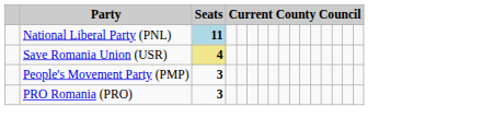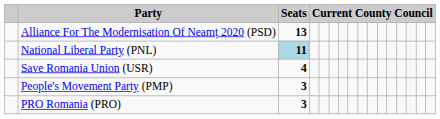+ row: Alliance For The Modernisation Of Neamț 2020 (PSD) | 13
Save Romania Union (USR) | Seats: khaki background -> no background
